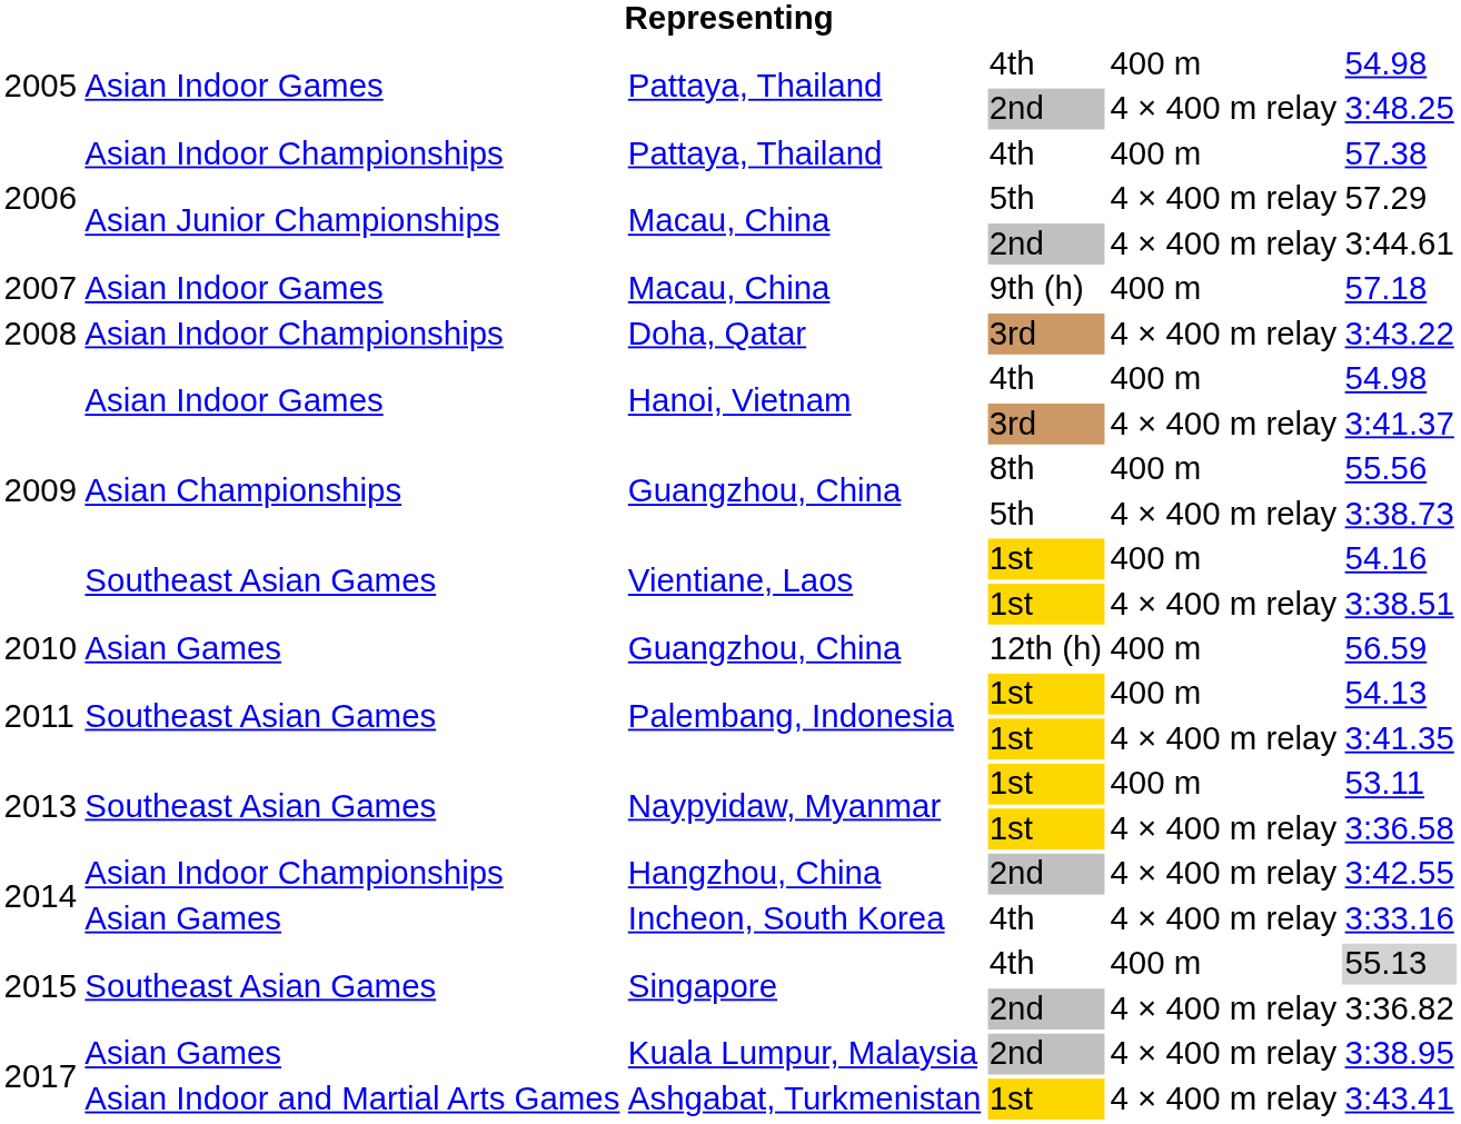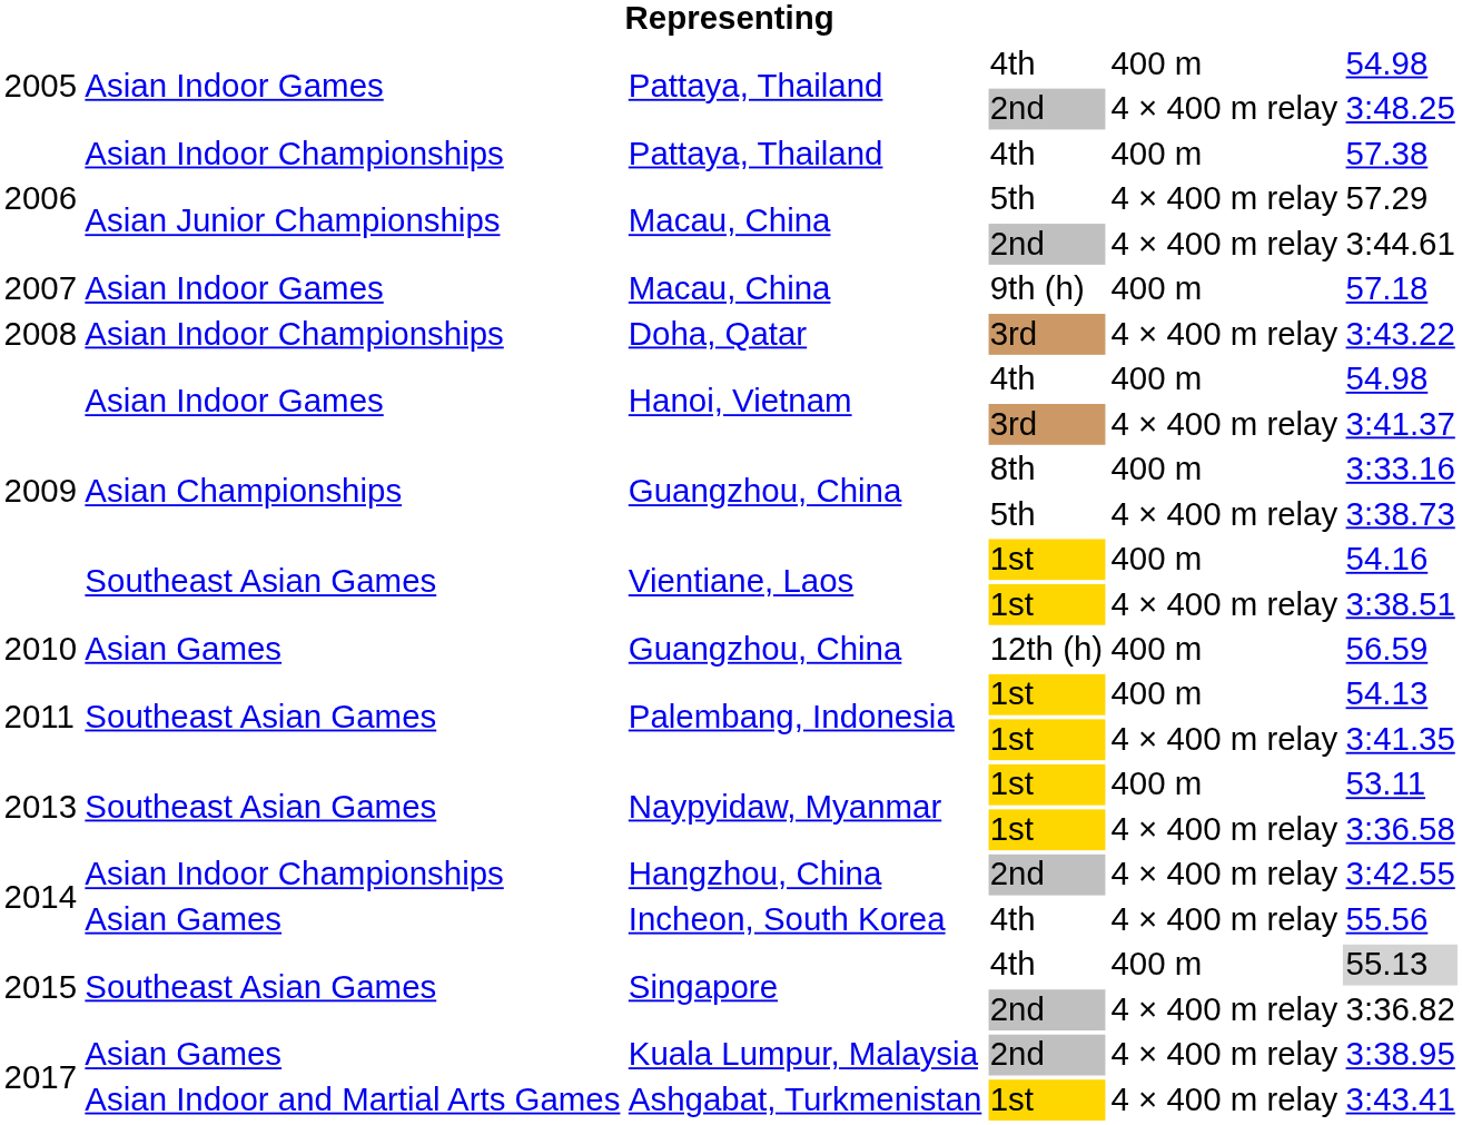Guangzhou, China / 8th | column 6: 55.56 -> 3:33.16
Incheon, South Korea | column 6: 3:33.16 -> 55.56
